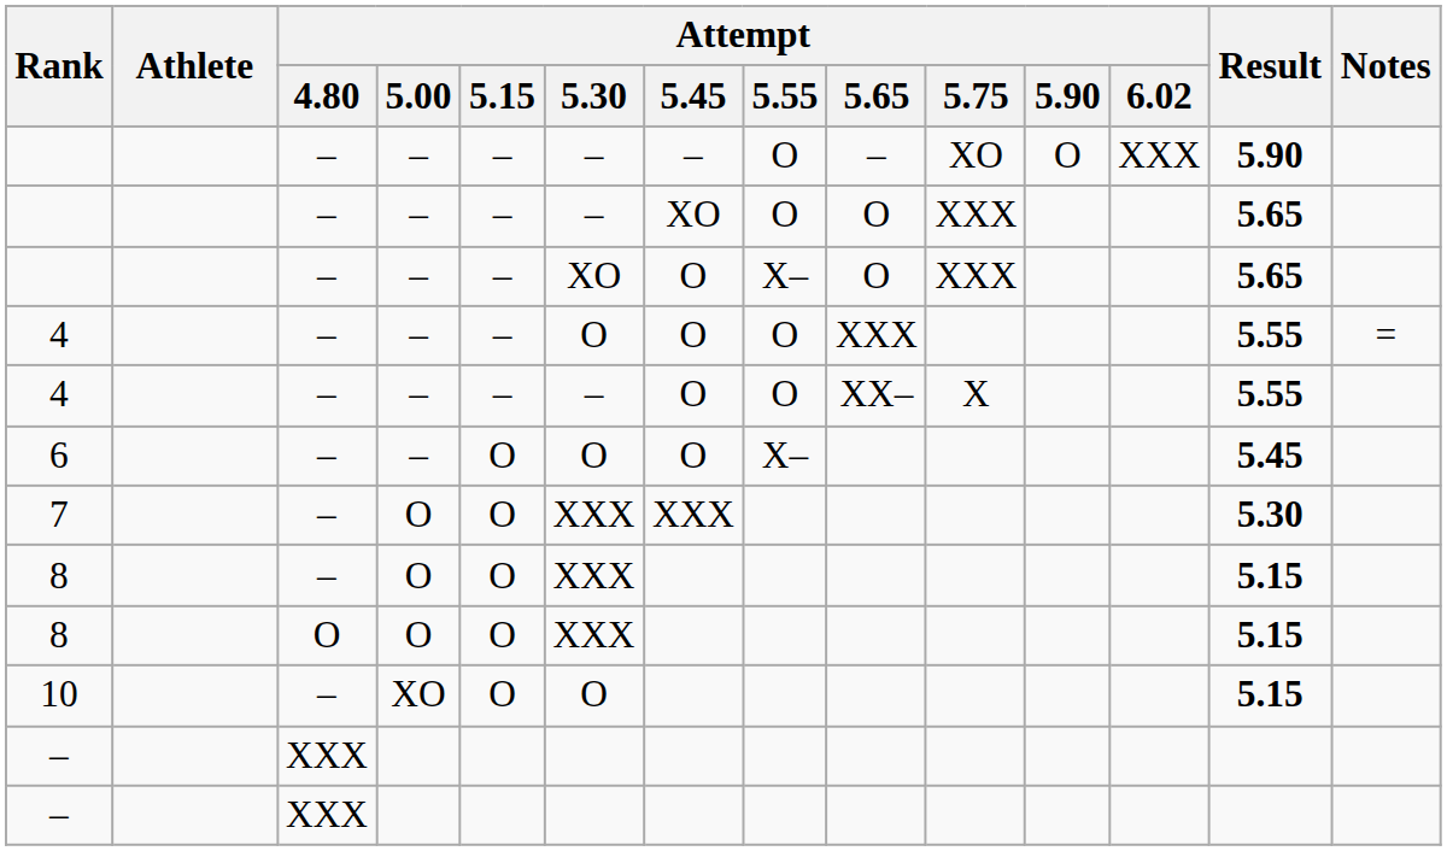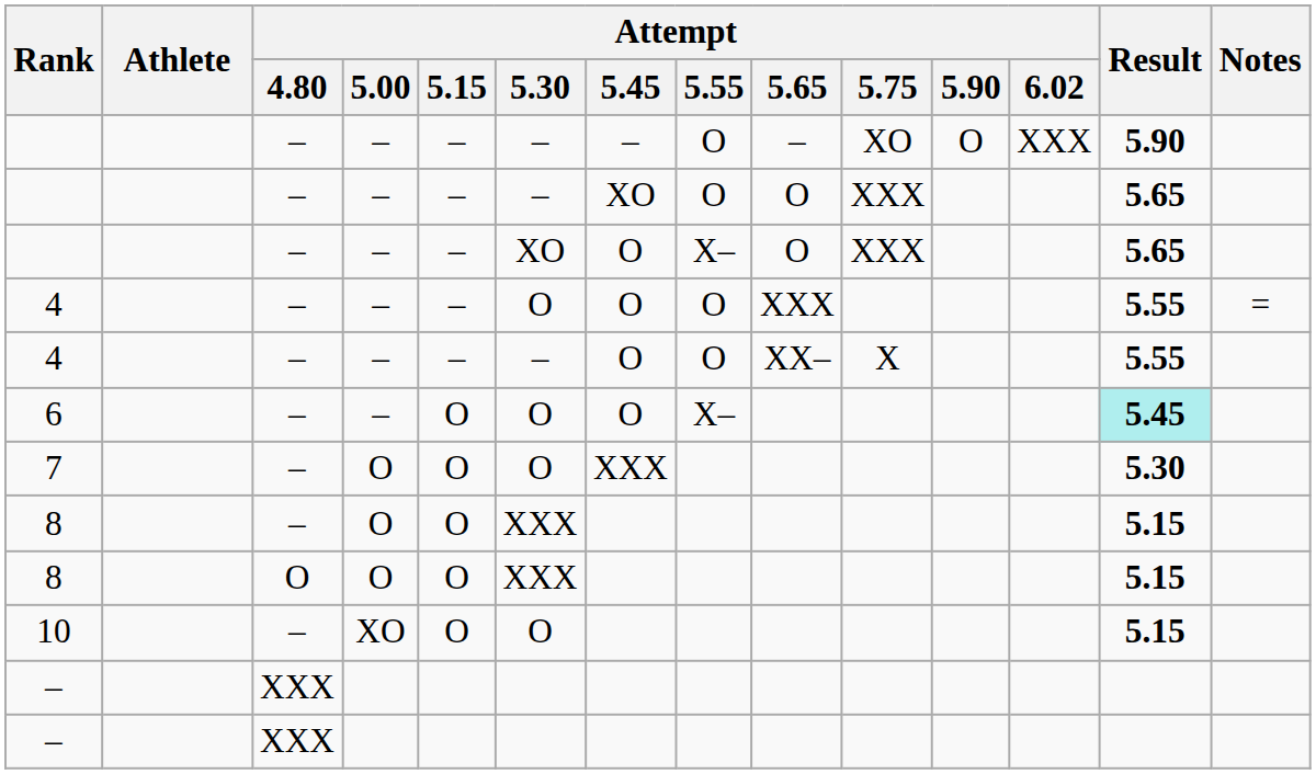6 | Result: no background -> paleturquoise background
7 | Attempt / 5.30: XXX -> O
